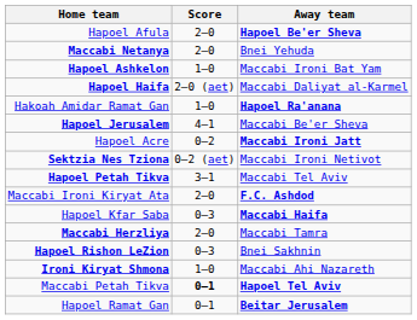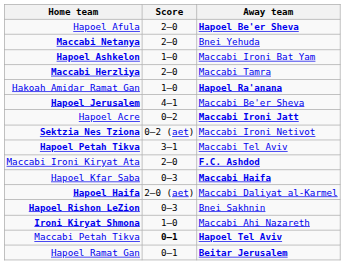rows swapped: Maccabi Herzliya <-> Hapoel Haifa
